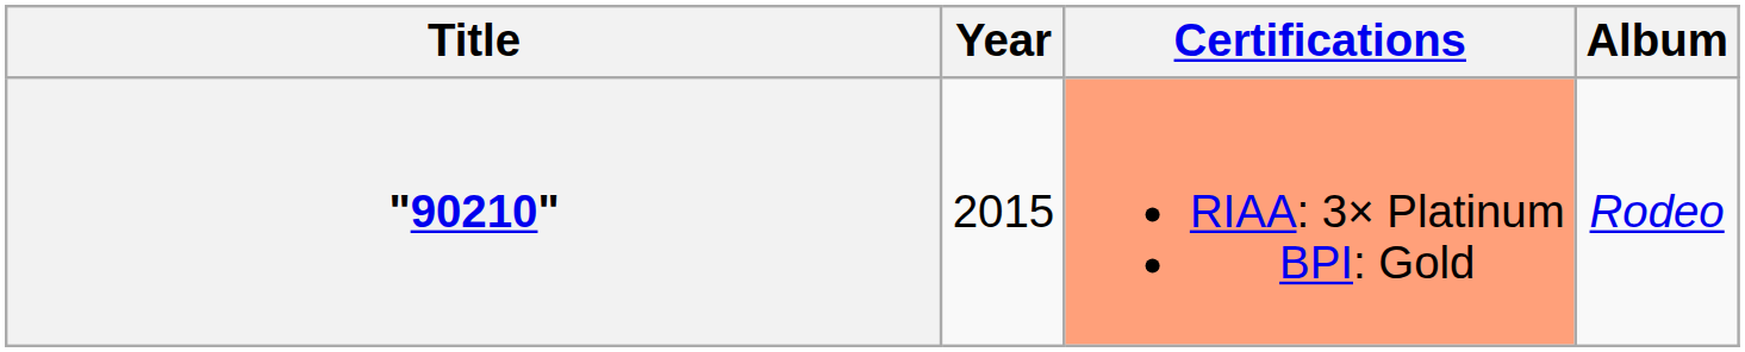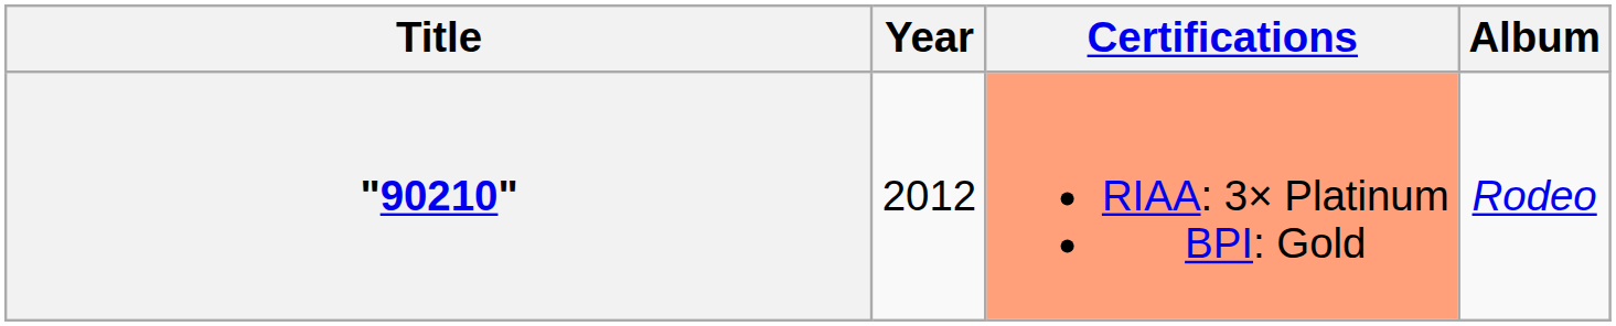"90210" | Year: 2015 -> 2012
